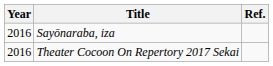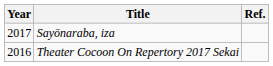Sayōnaraba, iza | Year: 2016 -> 2017
